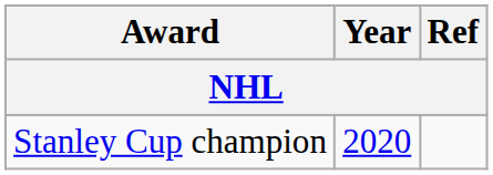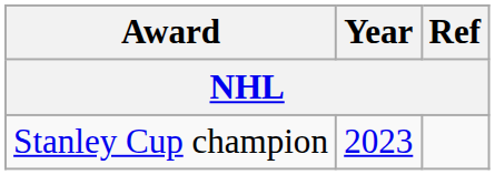Stanley Cup champion | Year: 2020 -> 2023
